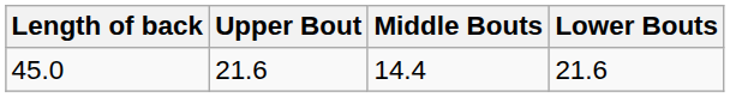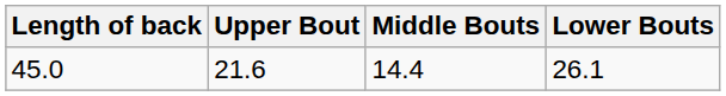45.0 | Lower Bouts: 21.6 -> 26.1
